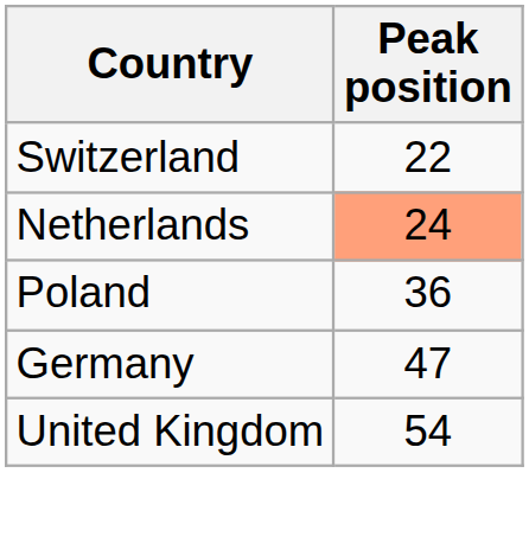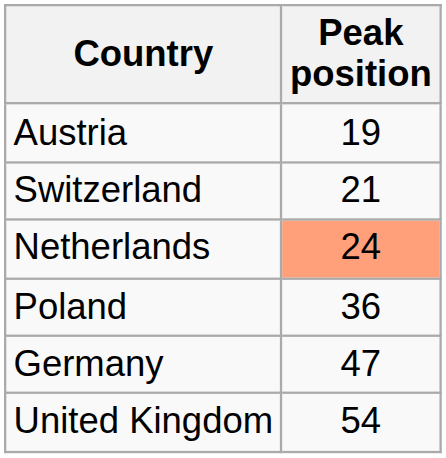+ row: Austria | 19
Switzerland | Peak position: 22 -> 21
